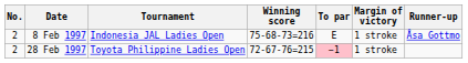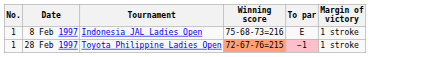- column: Runner-up | Åsa Gottmo
8 Feb 1997 | No.: 2 -> 1
28 Feb 1997 | No.: 2 -> 1
28 Feb 1997 | Winning score: no background -> lightsalmon background
